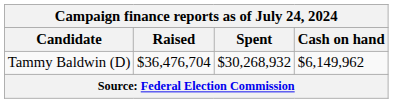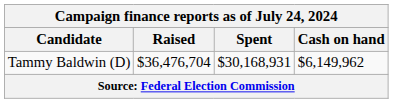Tammy Baldwin (D) | Spent: $30,268,932 -> $30,168,931
